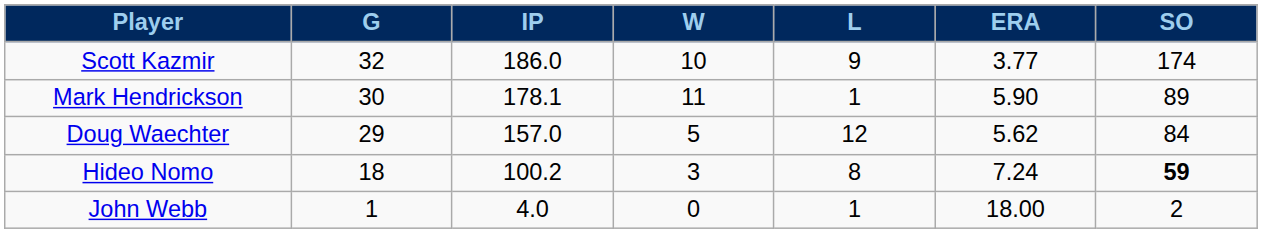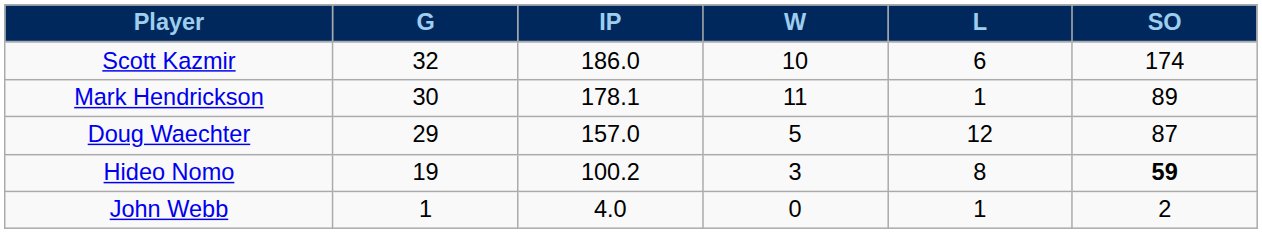- column: ERA | 3.77 | 5.90 | 5.62 | 7.24 | 18.00
Scott Kazmir | L: 9 -> 6
Doug Waechter | SO: 84 -> 87
Hideo Nomo | G: 18 -> 19
